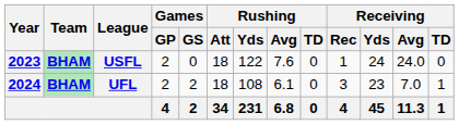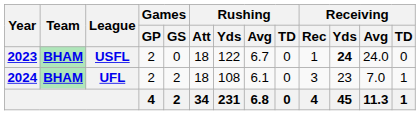USFL | Rushing / Avg: 7.6 -> 6.7
USFL | Receiving / Yds: normal -> bold
